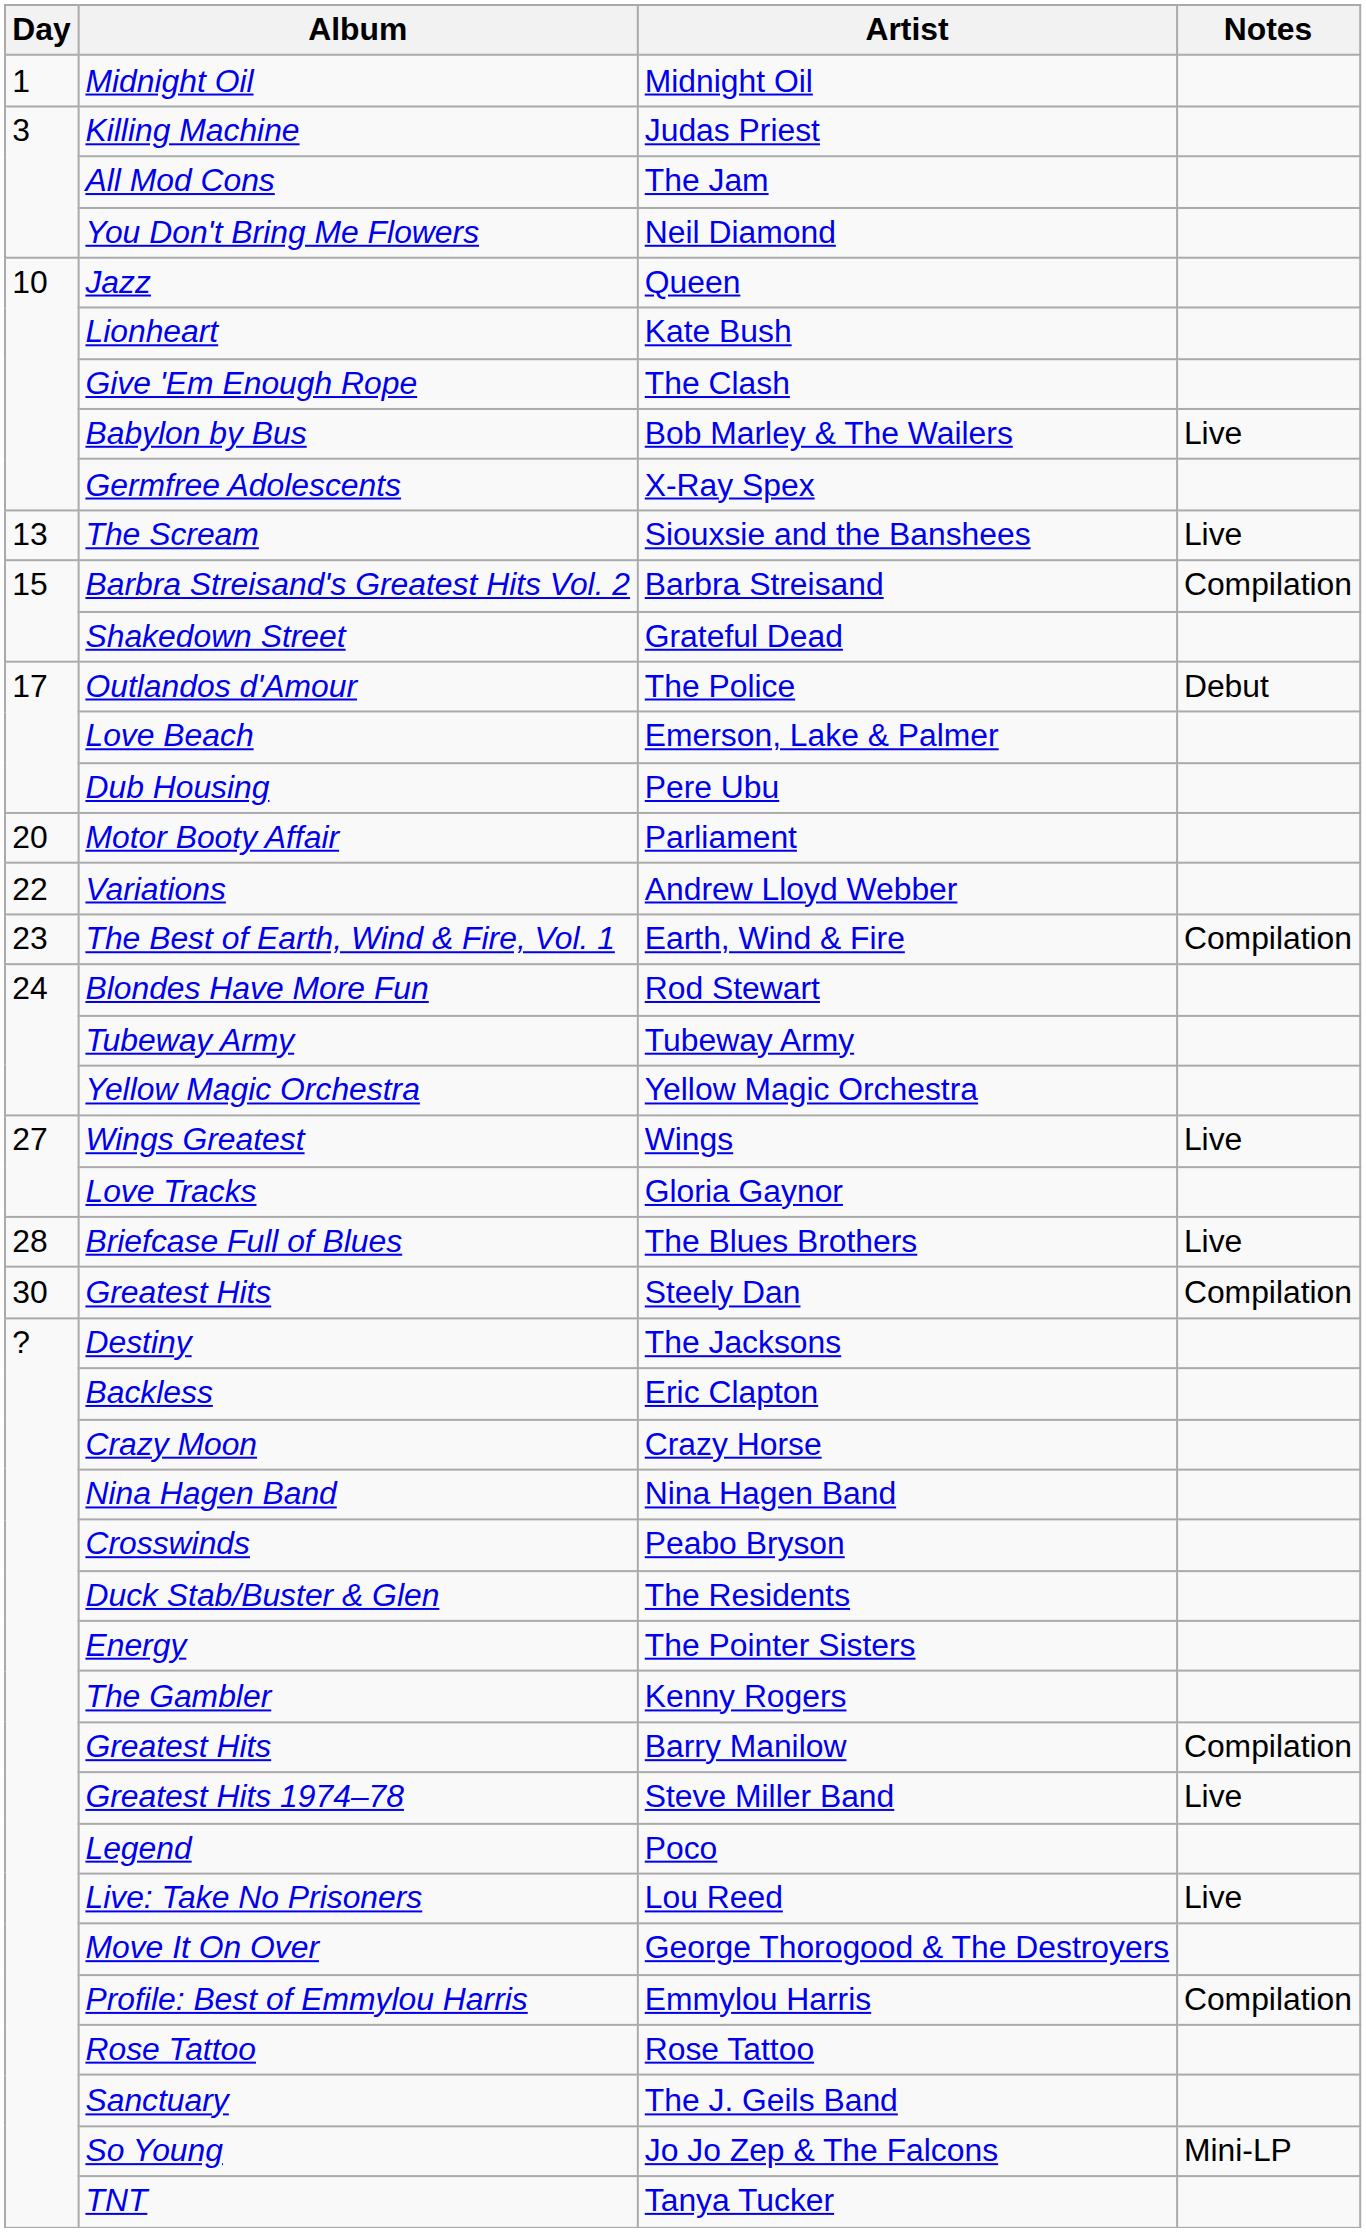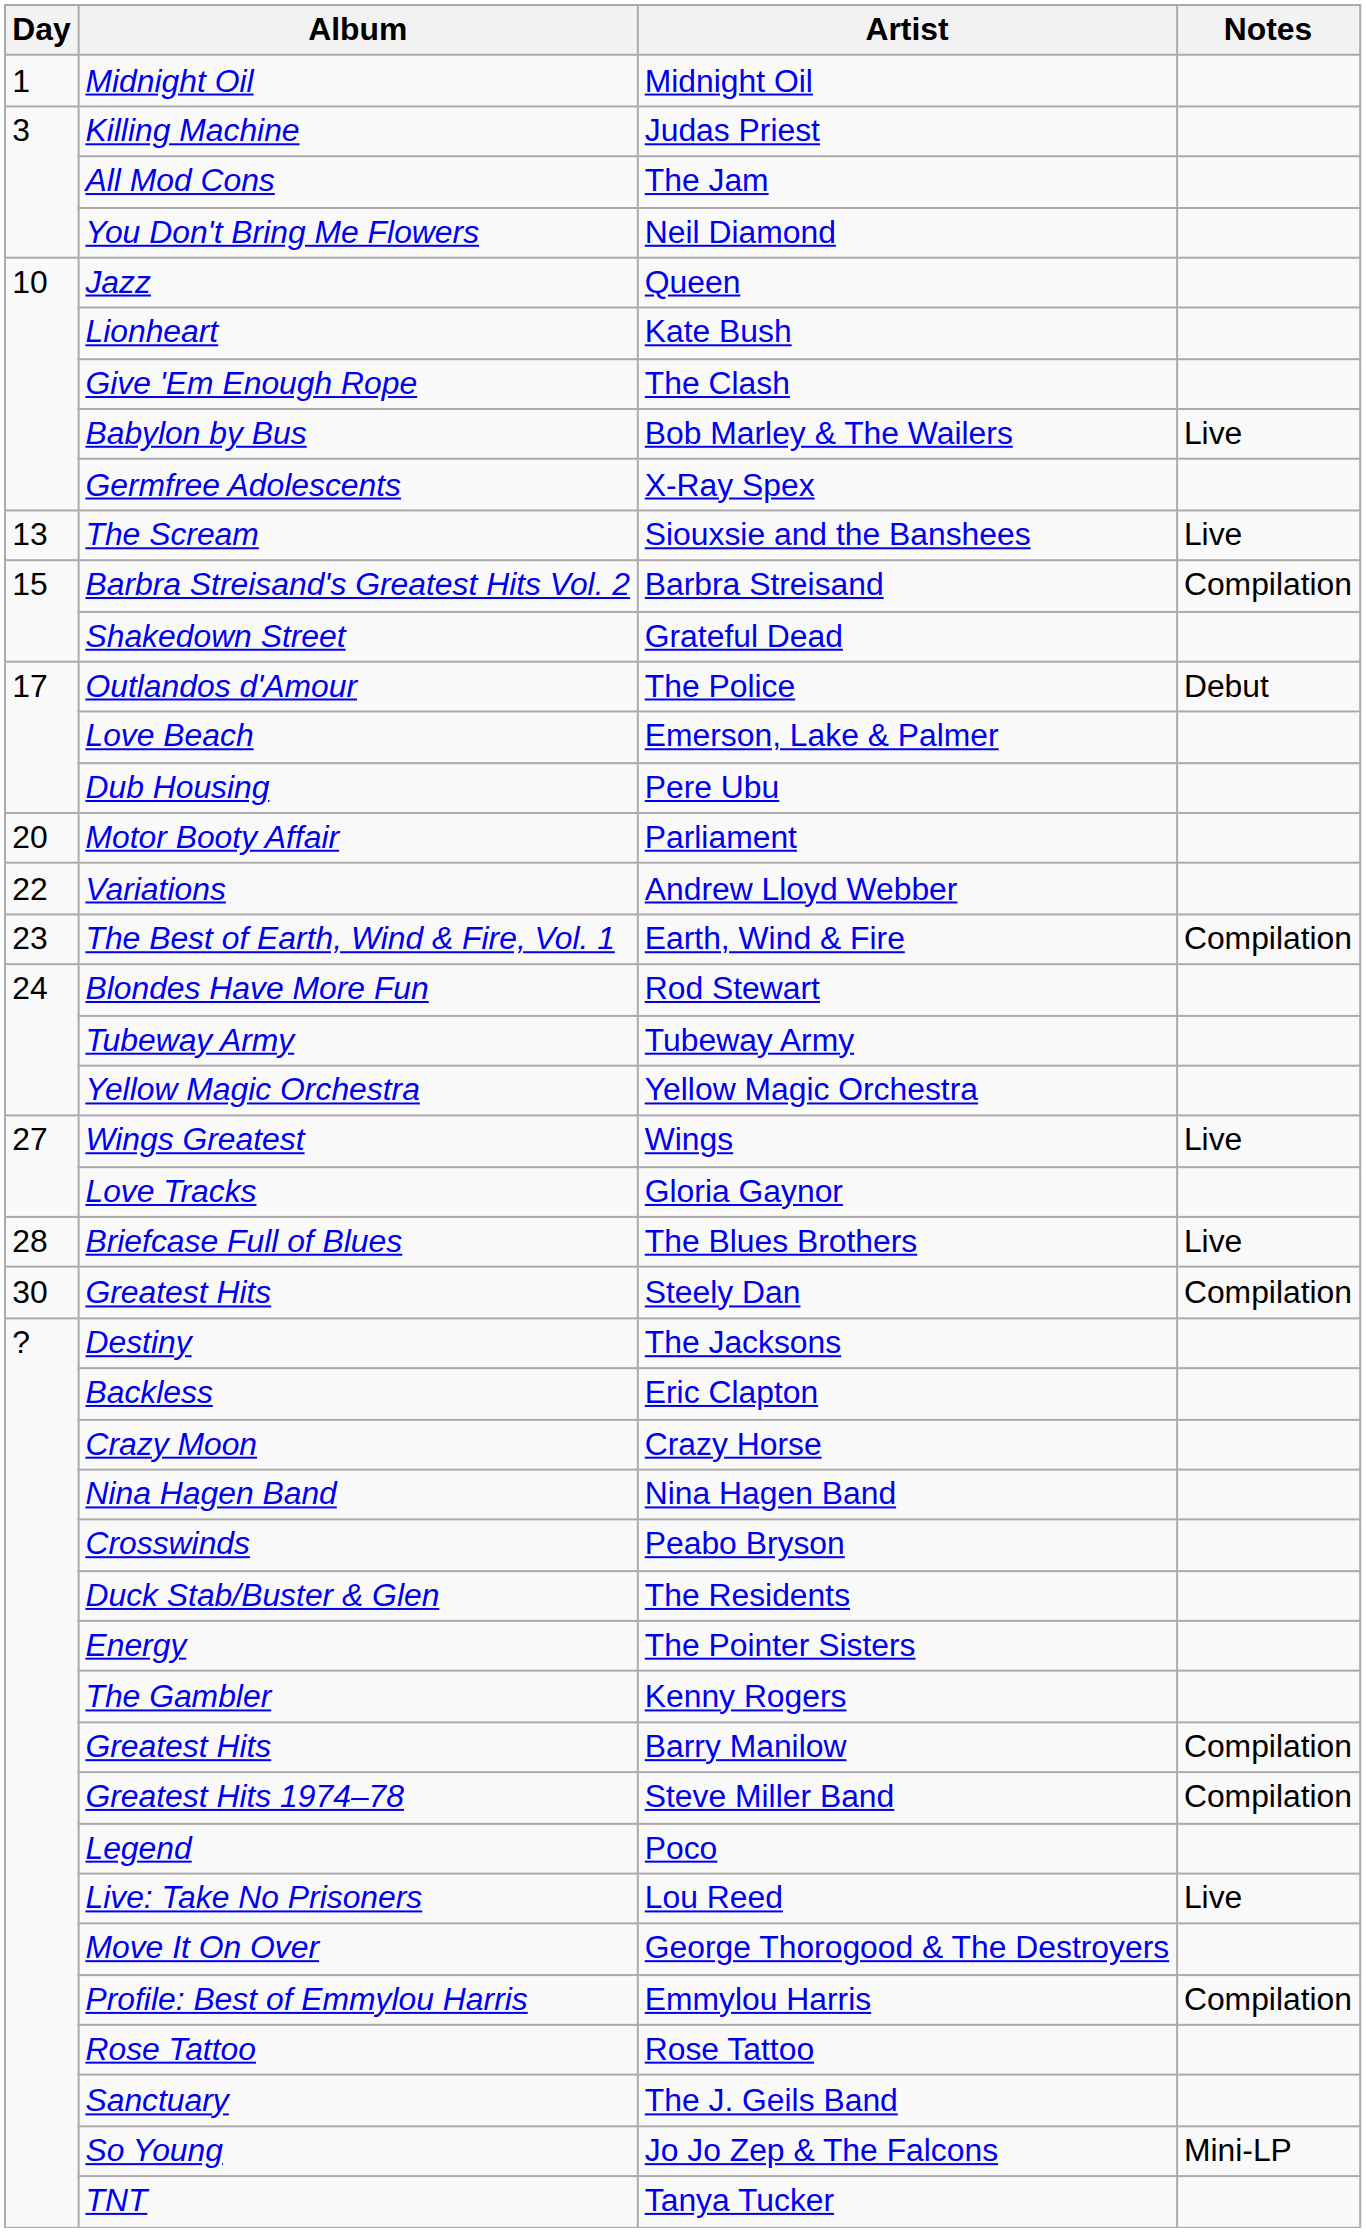Steve Miller Band | Notes: Live -> Compilation
